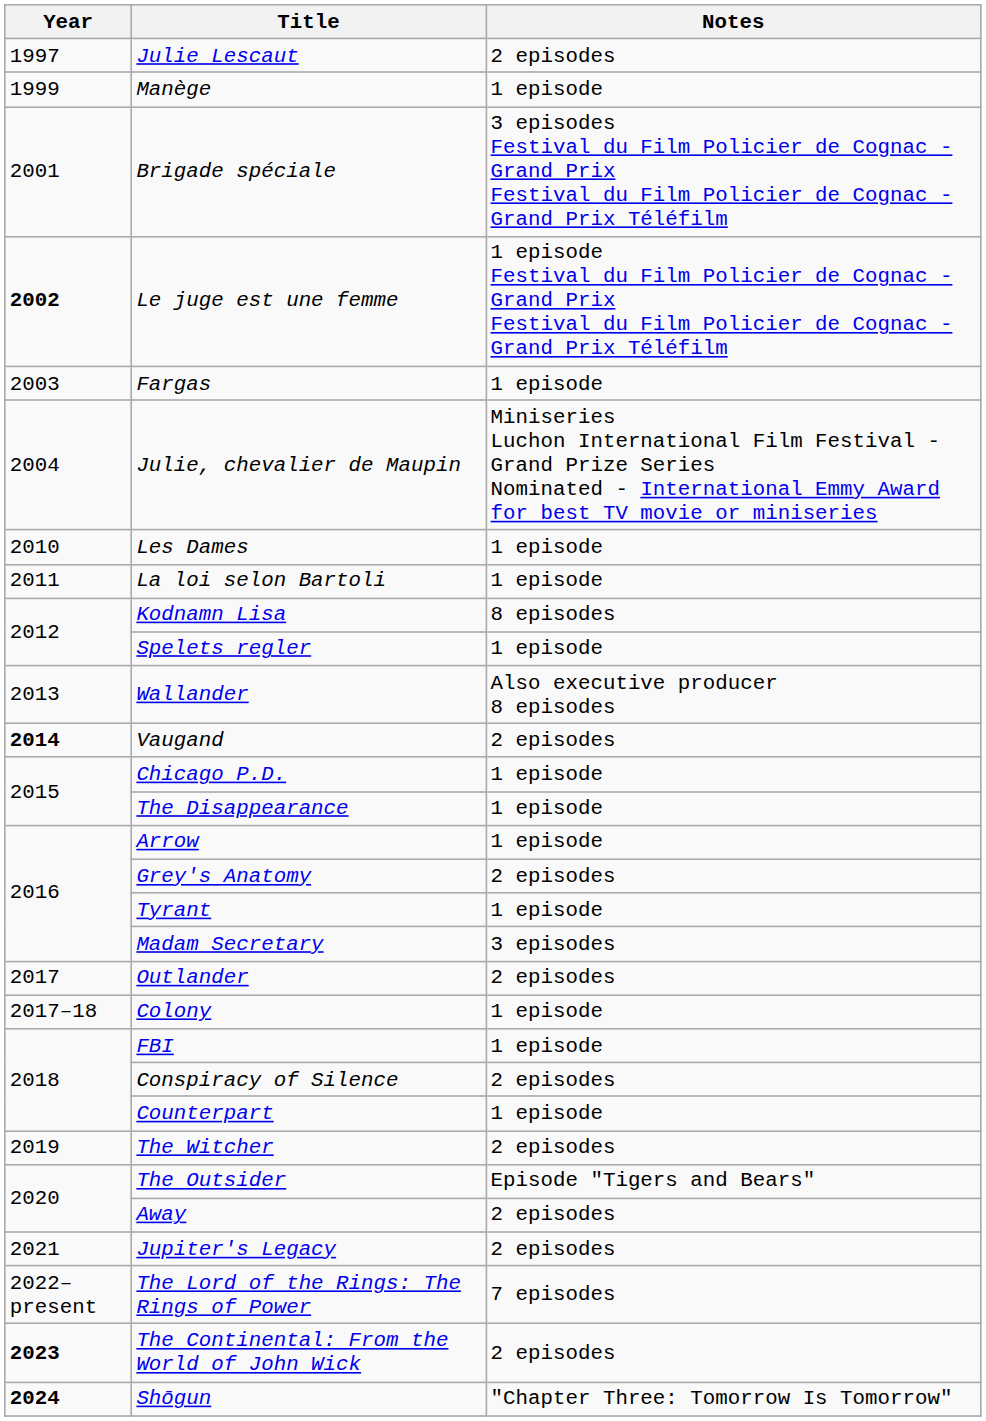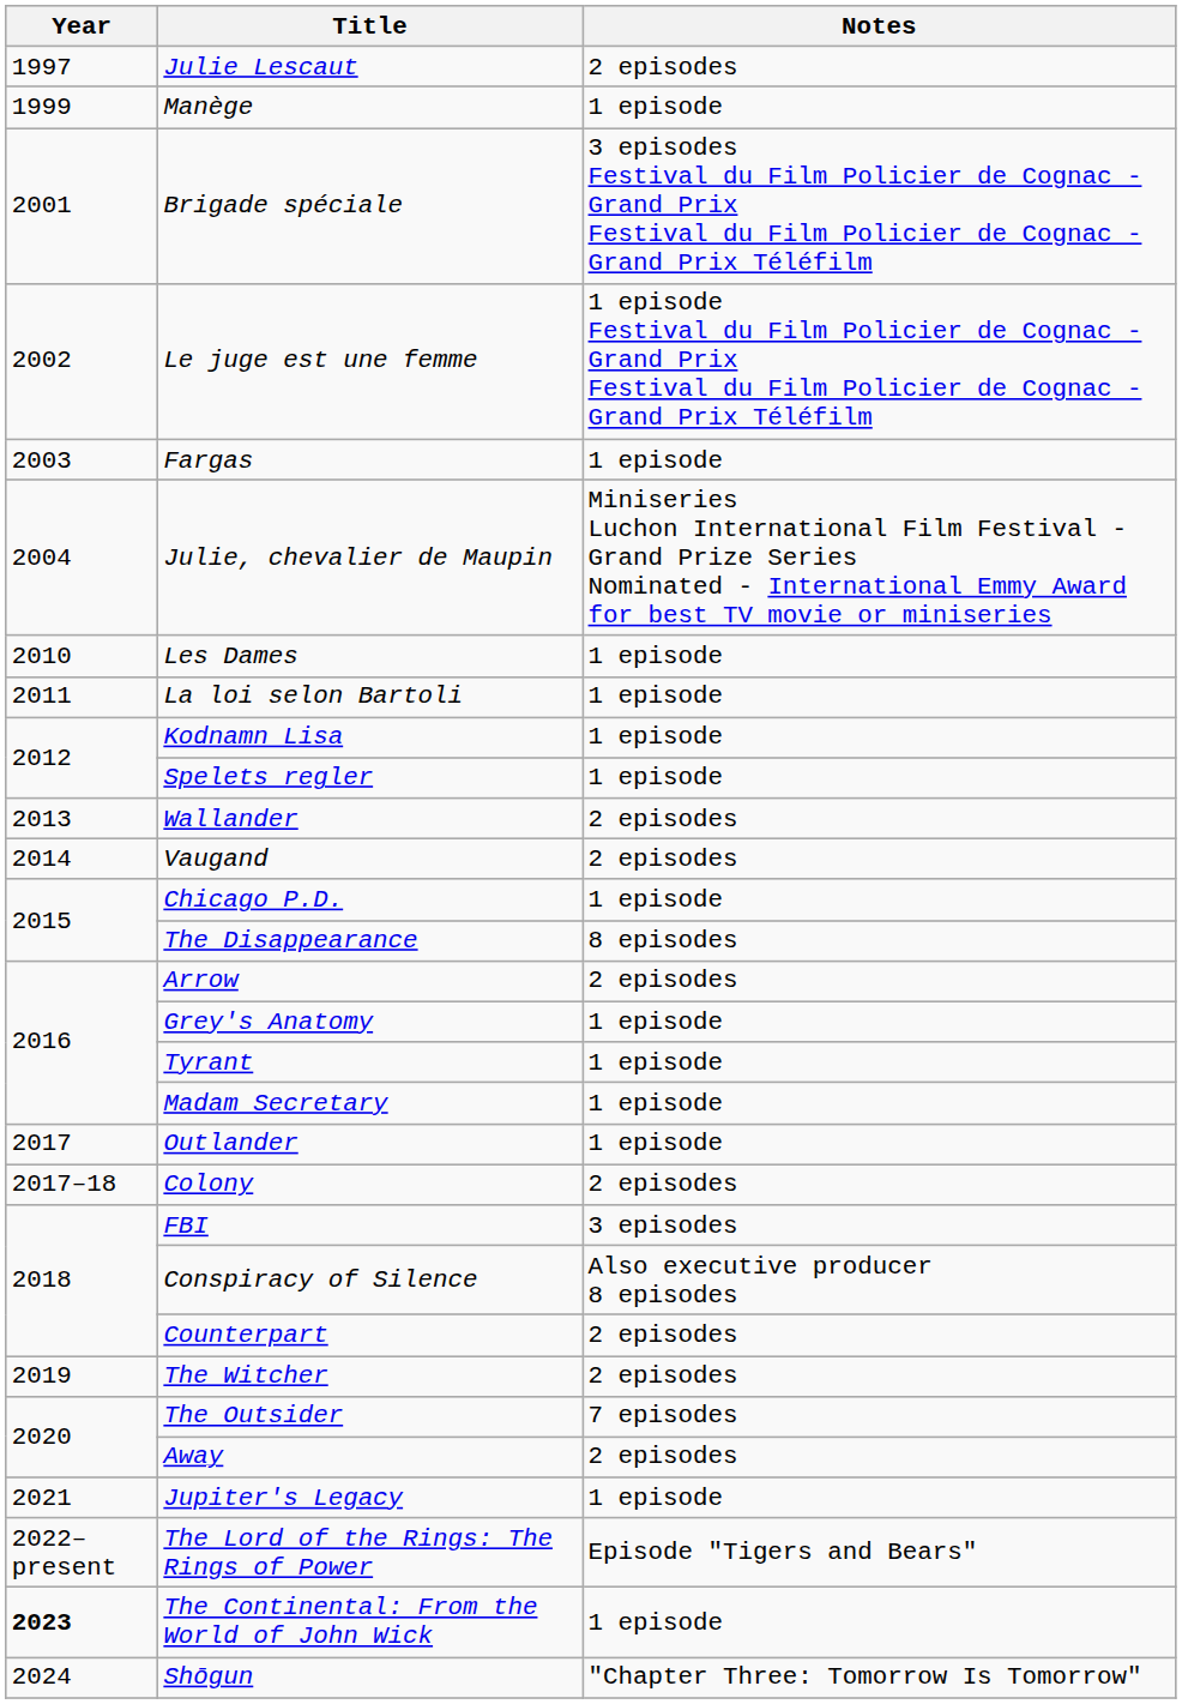Le juge est une femme | Year: bold -> normal
Kodnamn Lisa | Notes: 8 episodes -> 1 episode
Wallander | Notes: Also executive producer 8 episodes -> 2 episodes
Vaugand | Year: bold -> normal
The Disappearance | Notes: 1 episode -> 8 episodes
Arrow | Notes: 1 episode -> 2 episodes
Grey's Anatomy | Notes: 2 episodes -> 1 episode
Madam Secretary | Notes: 3 episodes -> 1 episode
Outlander | Notes: 2 episodes -> 1 episode
Colony | Notes: 1 episode -> 2 episodes
FBI | Notes: 1 episode -> 3 episodes
Conspiracy of Silence | Notes: 2 episodes -> Also executive producer 8 episodes
Counterpart | Notes: 1 episode -> 2 episodes
The Outsider | Notes: Episode "Tigers and Bears" -> 7 episodes
Jupiter's Legacy | Notes: 2 episodes -> 1 episode
The Lord of the Rings: The Rings of Power | Notes: 7 episodes -> Episode "Tigers and Bears"
The Continental: From the World of John Wick | Notes: 2 episodes -> 1 episode
Shōgun | Year: bold -> normal
